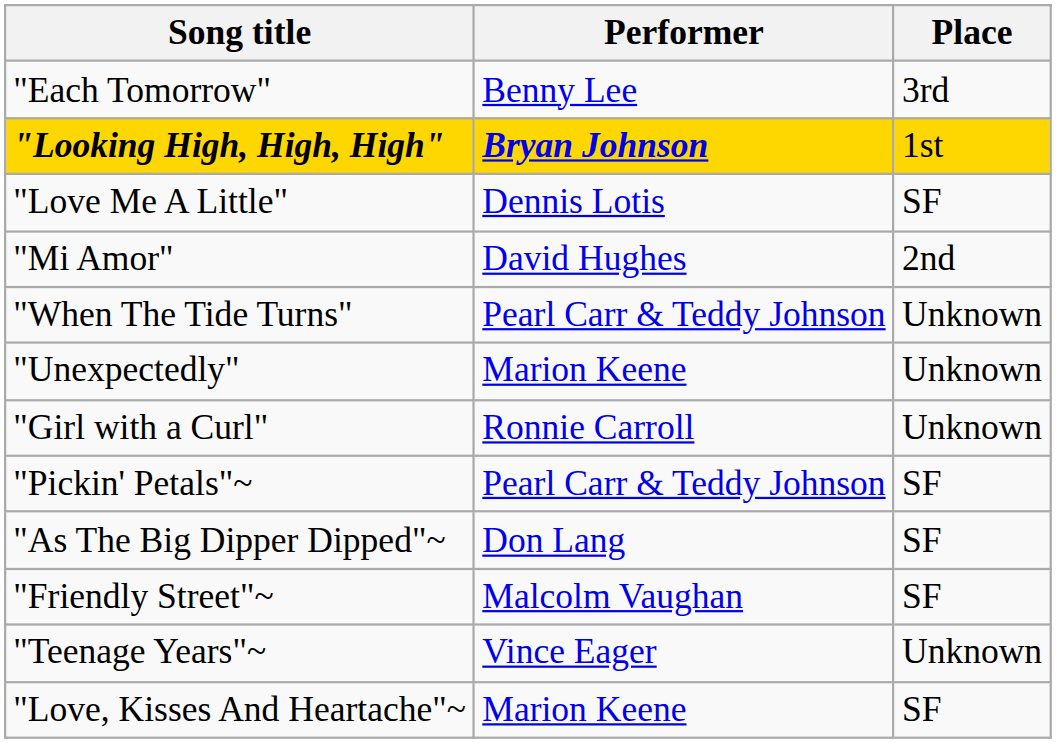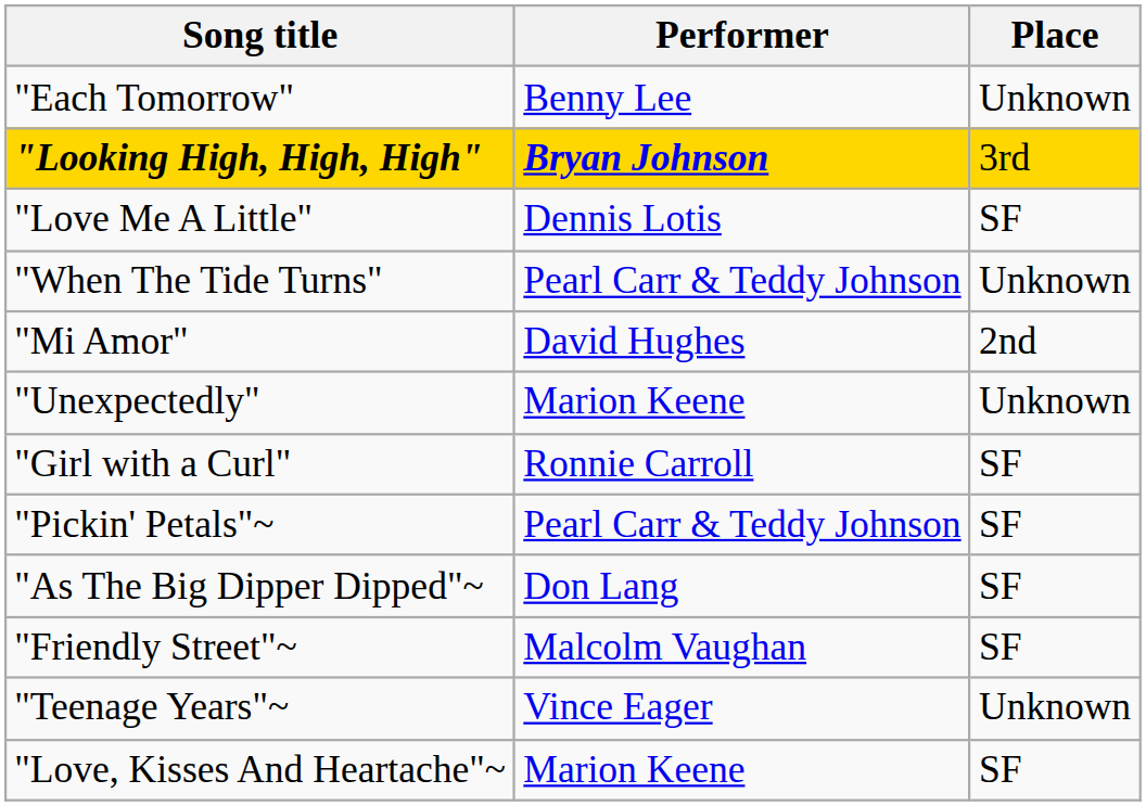"Each Tomorrow" | Place: 3rd -> Unknown
"Looking High, High, High" | Place: 1st -> 3rd
rows swapped: "Mi Amor" <-> "When The Tide Turns"
"Girl with a Curl" | Place: Unknown -> SF
